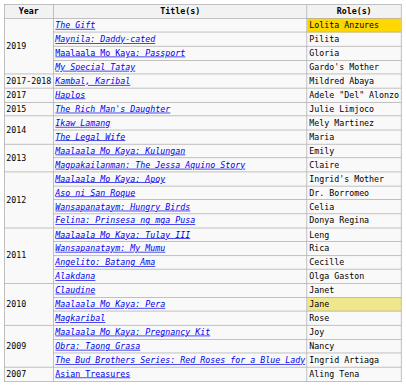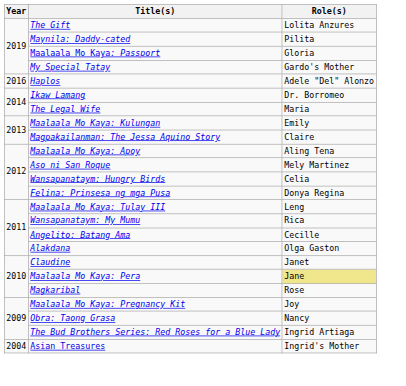The Gift | Role(s): gold background -> no background
- row: 2017-2018 | Kambal, Karibal | Mildred Abaya
Haplos | Year: 2017 -> 2016
- row: 2015 | The Rich Man's Daughter | Julie Limjoco
Ikaw Lamang | Role(s): Mely Martinez -> Dr. Borromeo
Maalaala Mo Kaya: Apoy | Role(s): Ingrid's Mother -> Aling Tena
Aso ni San Roque | Role(s): Dr. Borromeo -> Mely Martinez
Asian Treasures | Year: 2007 -> 2004
Asian Treasures | Role(s): Aling Tena -> Ingrid's Mother
